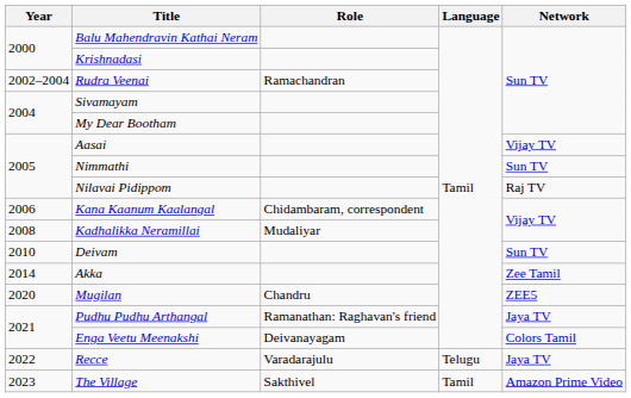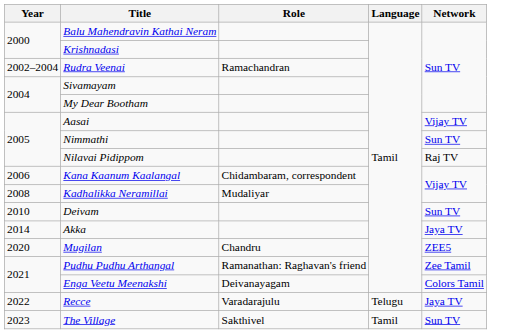Akka | Network: Zee Tamil -> Jaya TV
Pudhu Pudhu Arthangal | Network: Jaya TV -> Zee Tamil
The Village | Network: Amazon Prime Video -> Sun TV
